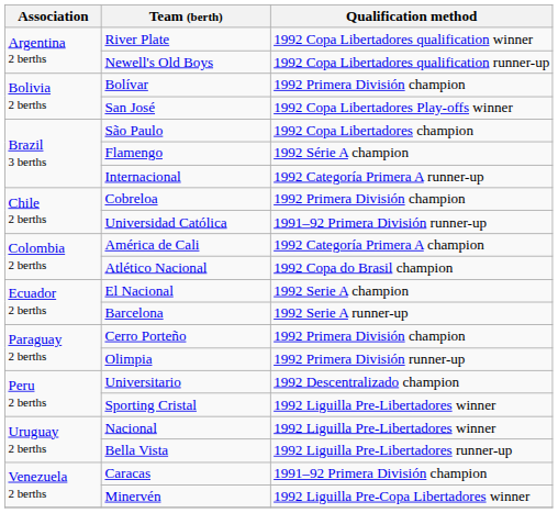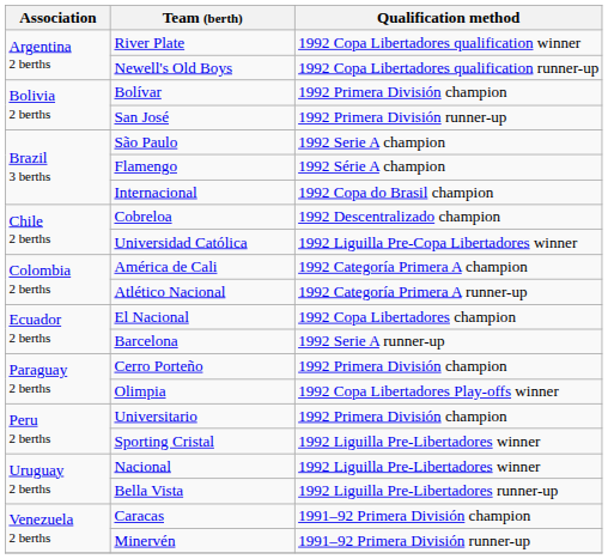San José | Qualification method: 1992 Copa Libertadores Play-offs winner -> 1992 Primera División runner-up
São Paulo | Qualification method: 1992 Copa Libertadores champion -> 1992 Serie A champion
Internacional | Qualification method: 1992 Categoría Primera A runner-up -> 1992 Copa do Brasil champion
Cobreloa | Qualification method: 1992 Primera División champion -> 1992 Descentralizado champion
Universidad Católica | Qualification method: 1991–92 Primera División runner-up -> 1992 Liguilla Pre-Copa Libertadores winner
Atlético Nacional | Qualification method: 1992 Copa do Brasil champion -> 1992 Categoría Primera A runner-up
El Nacional | Qualification method: 1992 Serie A champion -> 1992 Copa Libertadores champion
Olimpia | Qualification method: 1992 Primera División runner-up -> 1992 Copa Libertadores Play-offs winner
Universitario | Qualification method: 1992 Descentralizado champion -> 1992 Primera División champion
Minervén | Qualification method: 1992 Liguilla Pre-Copa Libertadores winner -> 1991–92 Primera División runner-up
